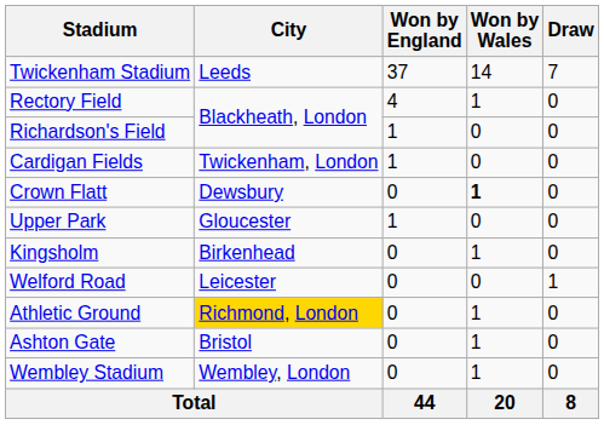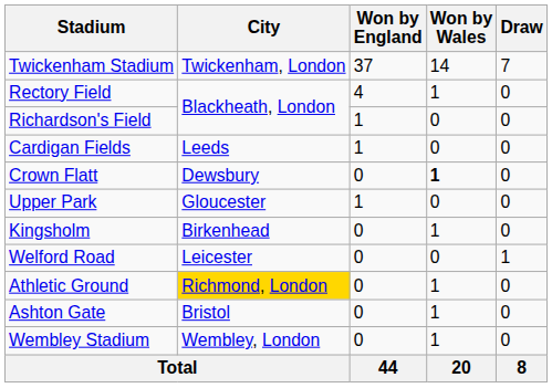Twickenham Stadium | City: Leeds -> Twickenham, London
Cardigan Fields | City: Twickenham, London -> Leeds
